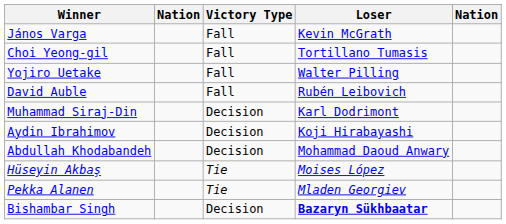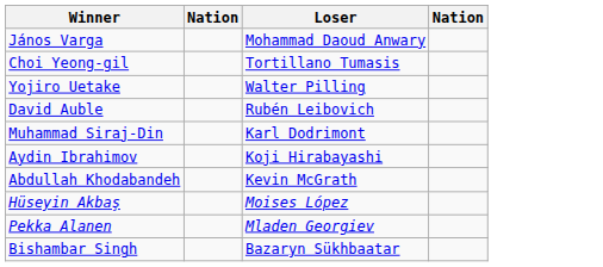- column: Victory Type | Fall | Fall | Fall | Fall | Decision | Decision | Decision | Tie | Tie | Decision
János Varga | Loser: Kevin McGrath -> Mohammad Daoud Anwary
Abdullah Khodabandeh | Loser: Mohammad Daoud Anwary -> Kevin McGrath
Bishambar Singh | Loser: bold -> normal
